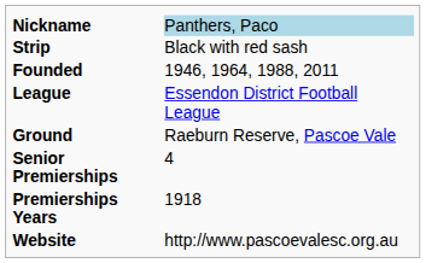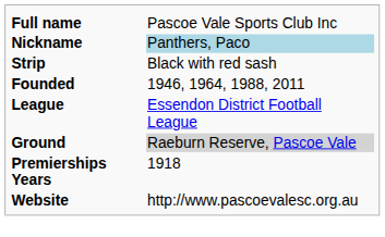+ row: Full name | Pascoe Vale Sports Club Inc
Ground | column 2: no background -> lightgrey background
- row: Senior Premierships | 4
